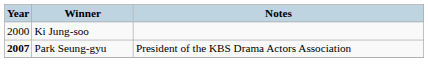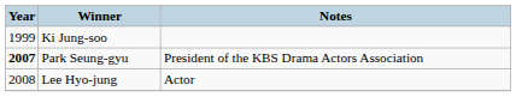Ki Jung-soo | Year: 2000 -> 1999
+ row: 2008 | Lee Hyo-jung | Actor
